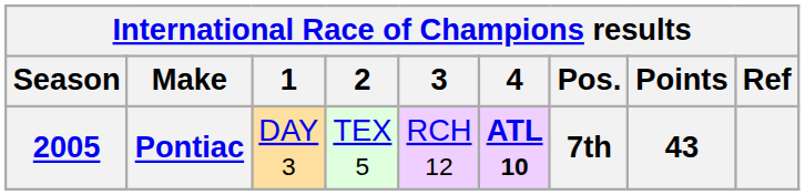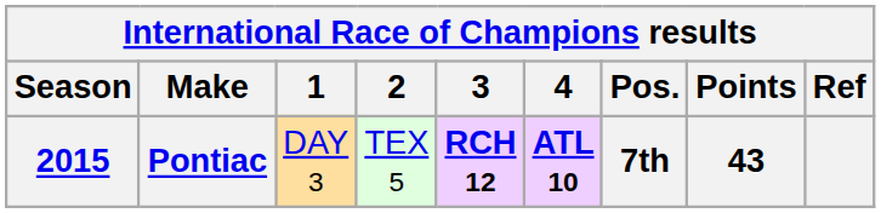Pontiac | Season: 2005 -> 2015
Pontiac | 3: normal -> bold
